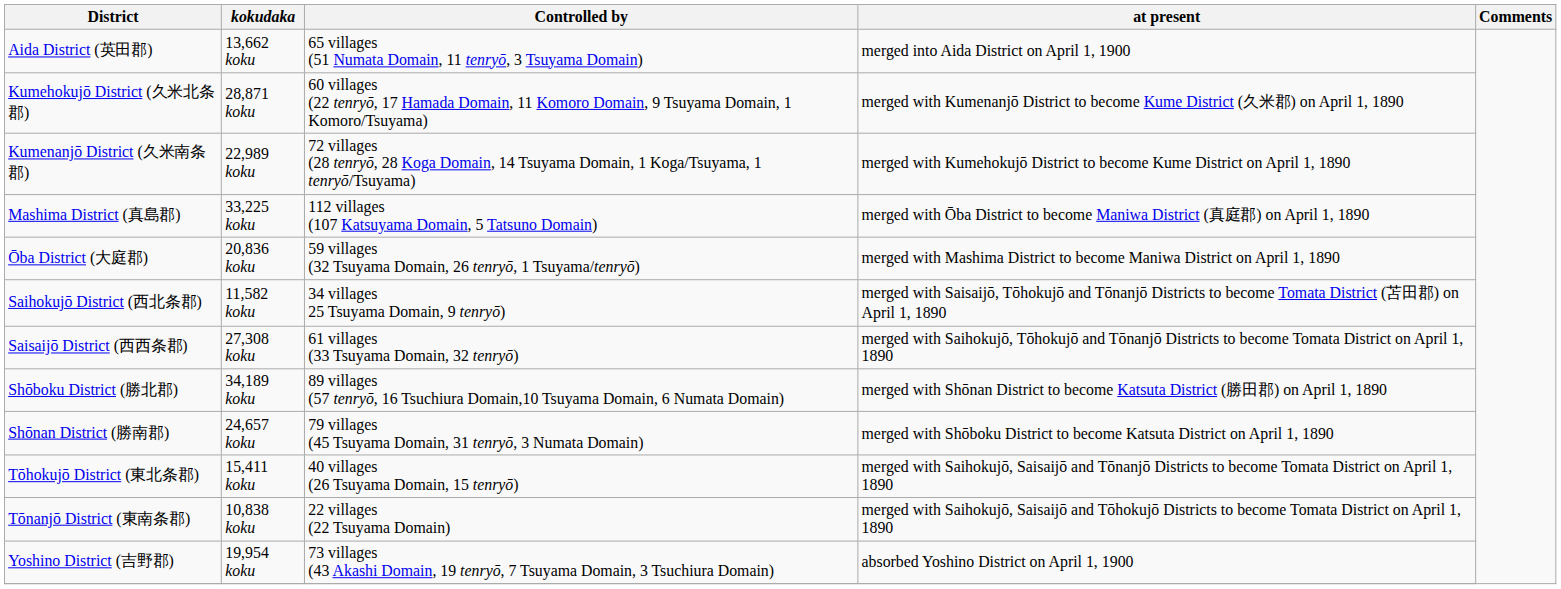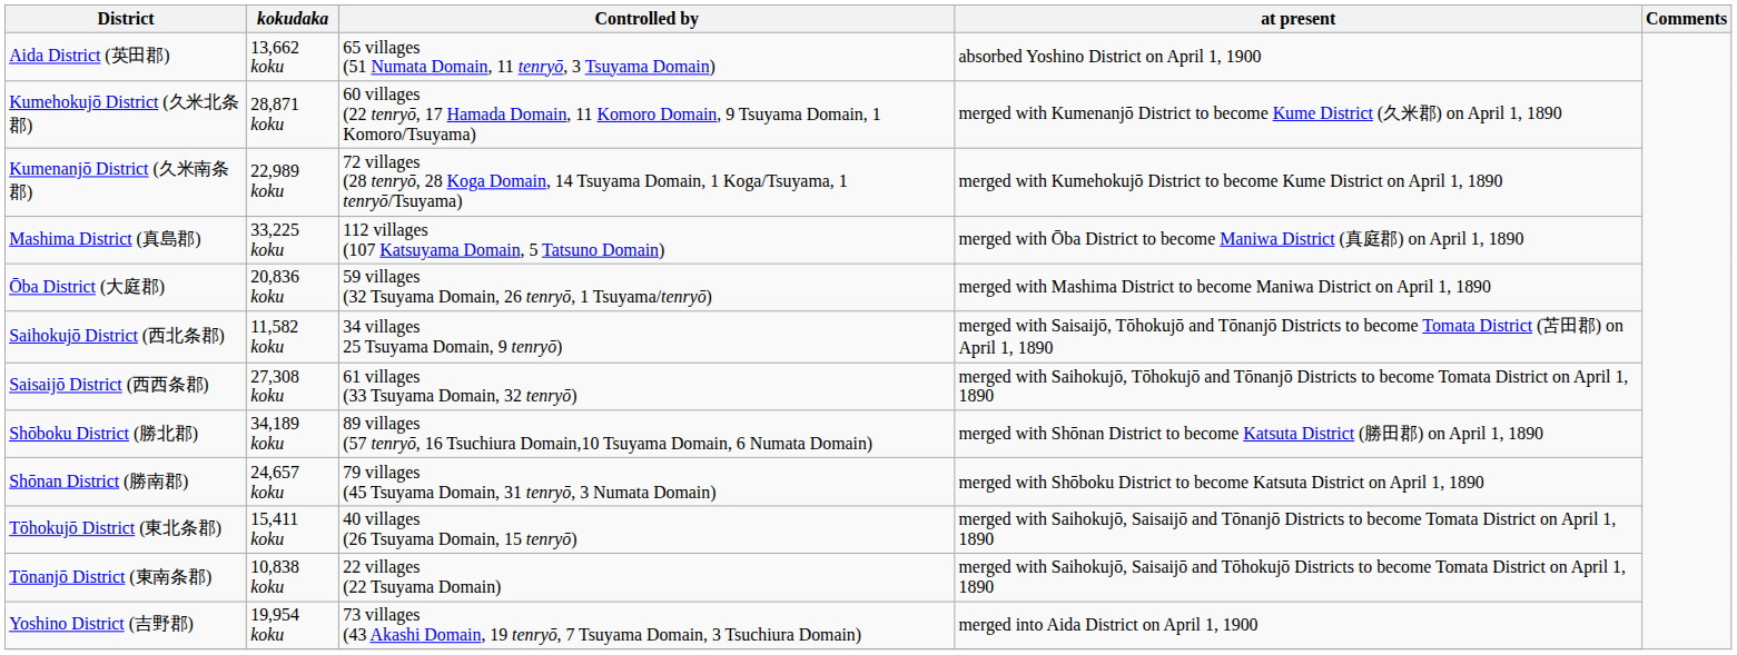Aida District (英田郡) | at present: merged into Aida District on April 1, 1900 -> absorbed Yoshino District on April 1, 1900
Yoshino District (吉野郡) | at present: absorbed Yoshino District on April 1, 1900 -> merged into Aida District on April 1, 1900
